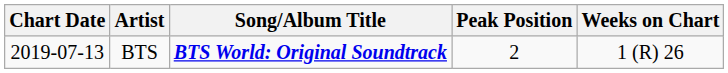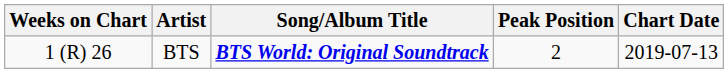columns swapped: Chart Date <-> Weeks on Chart
